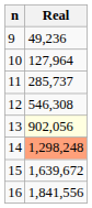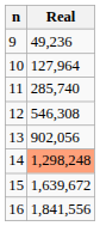11 | Real: 285,737 -> 285,740
13 | Real: lightyellow background -> no background
